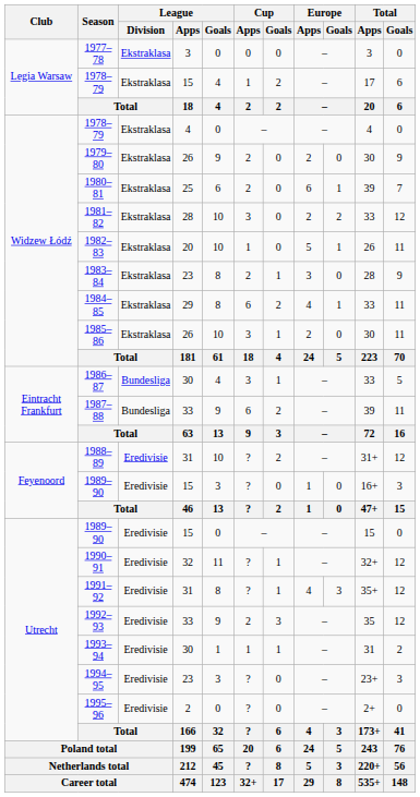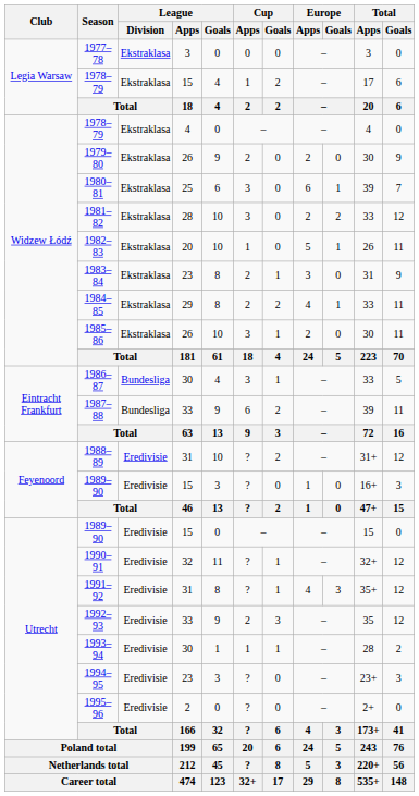1980–81 | Cup / Apps: 2 -> 3
1983–84 | Total / Apps: 28 -> 31
1984–85 | Cup / Apps: 6 -> 2
1993–94 | Total / Apps: 31 -> 28
